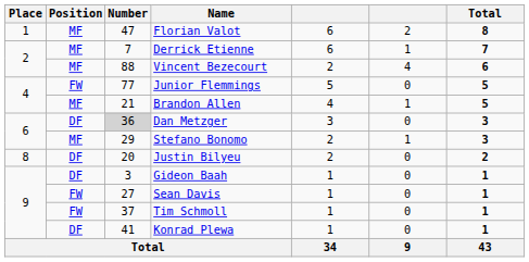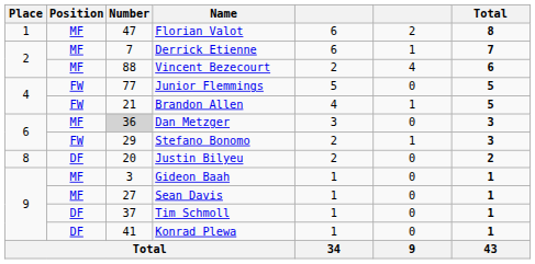Brandon Allen | Position: MF -> FW
Dan Metzger | Position: DF -> MF
Stefano Bonomo | Position: MF -> FW
Gideon Baah | Position: DF -> MF
Sean Davis | Position: FW -> MF
Tim Schmoll | Position: FW -> DF
